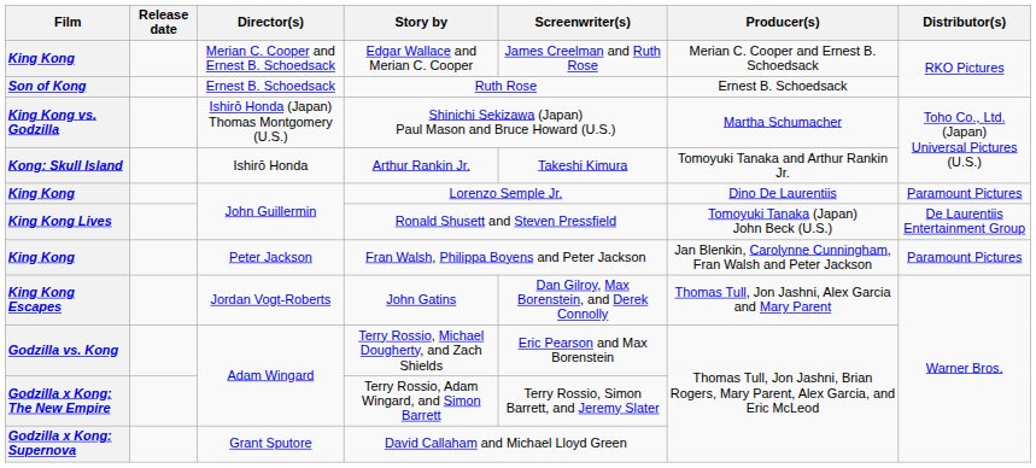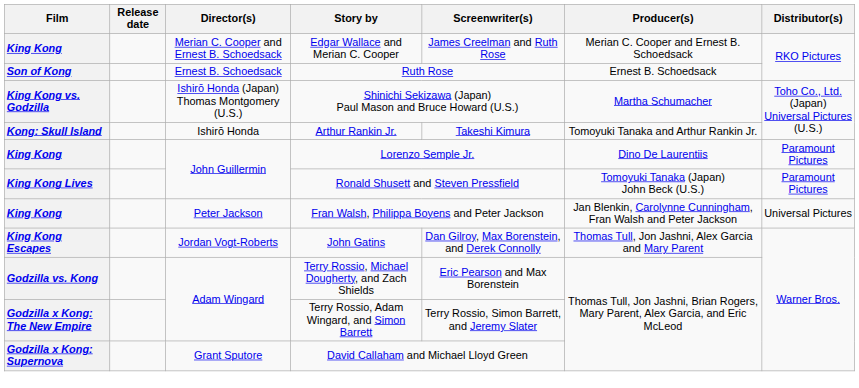Ronald Shusett and Steven Pressfield | Distributor(s): De Laurentiis Entertainment Group -> Paramount Pictures
Fran Walsh, Philippa Boyens and Peter Jackson | Distributor(s): Paramount Pictures -> Universal Pictures
